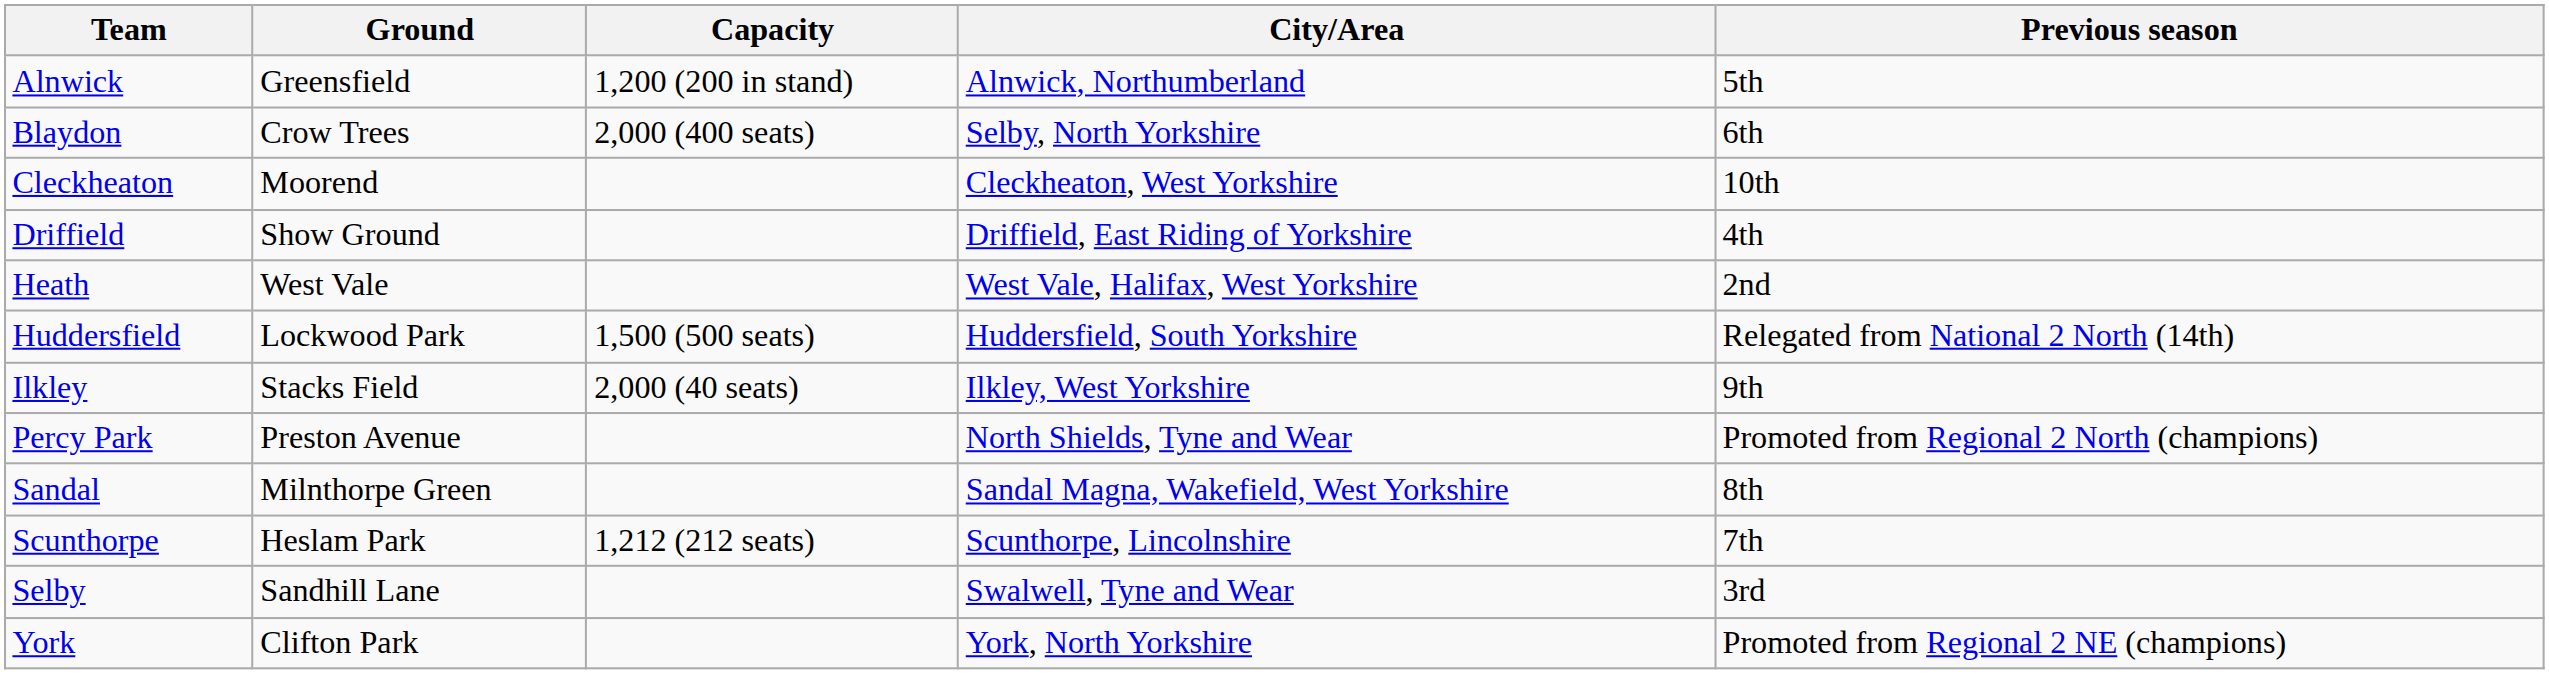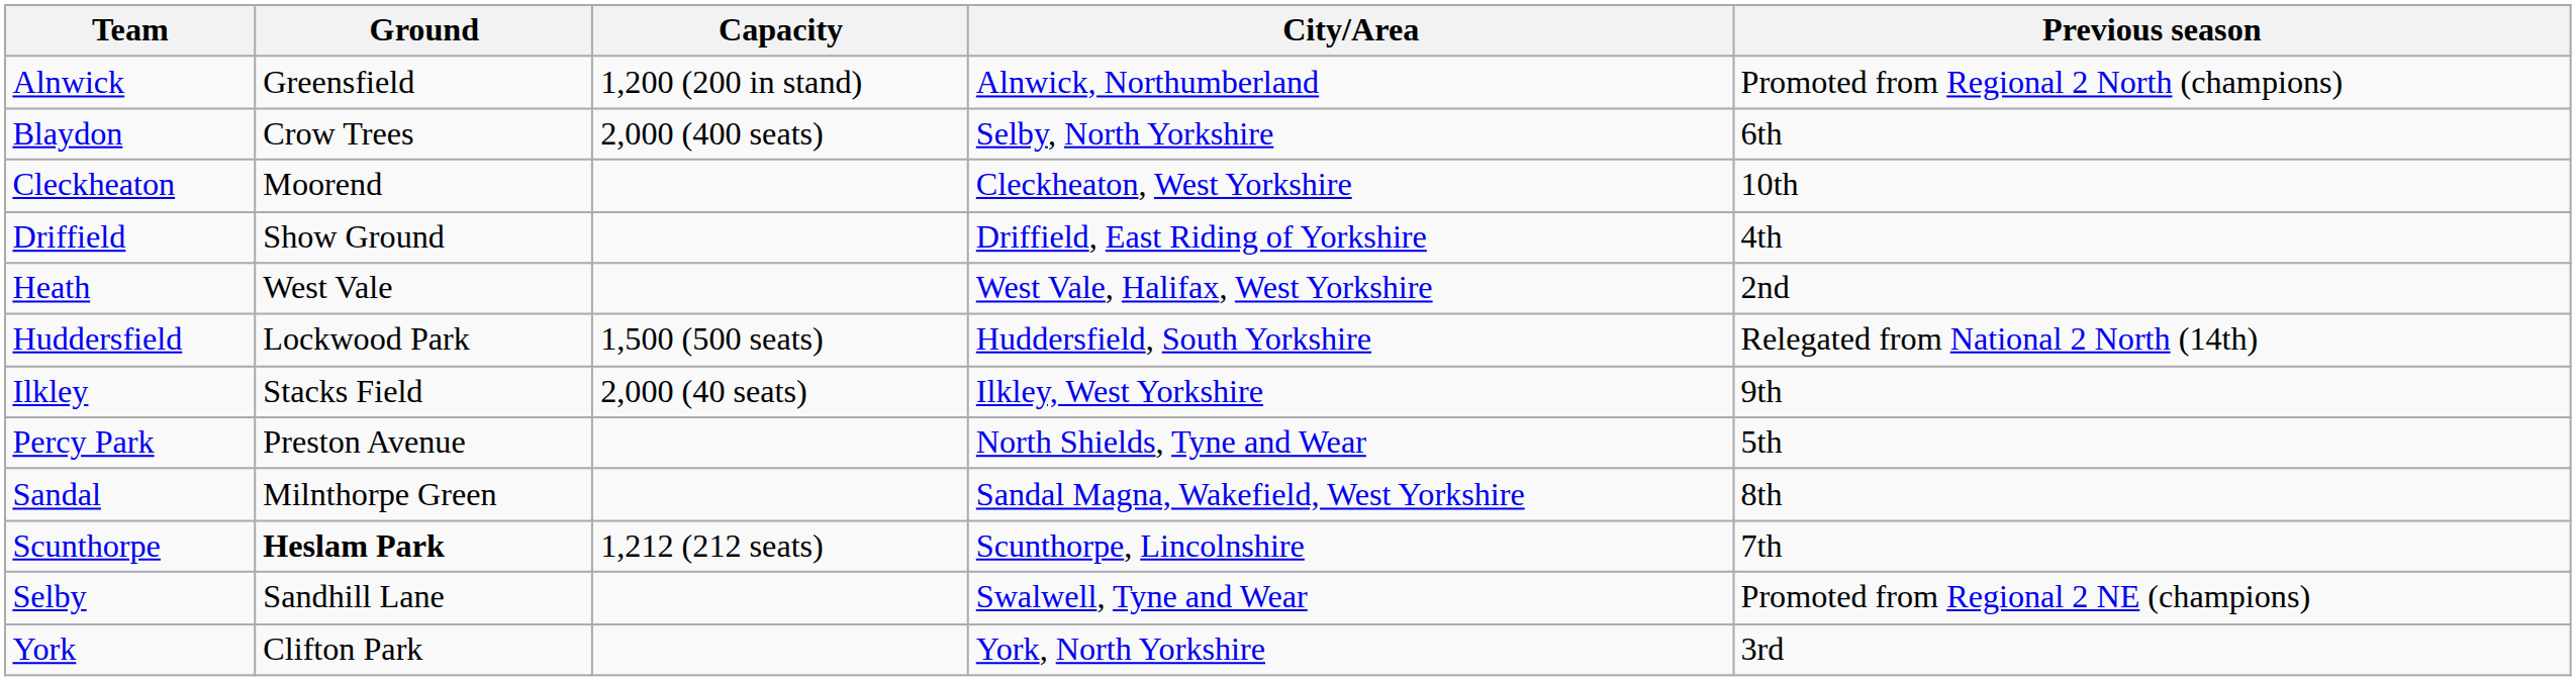Alnwick | Previous season: 5th -> Promoted from Regional 2 North (champions)
Percy Park | Previous season: Promoted from Regional 2 North (champions) -> 5th
Scunthorpe | Ground: normal -> bold
Selby | Previous season: 3rd -> Promoted from Regional 2 NE (champions)
York | Previous season: Promoted from Regional 2 NE (champions) -> 3rd
